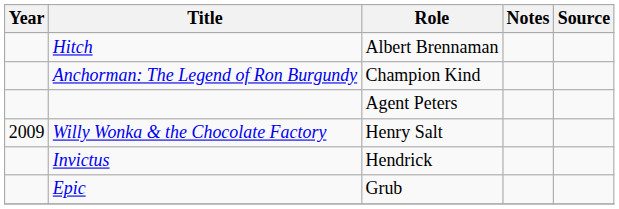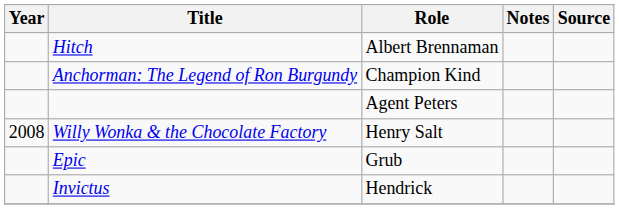Willy Wonka & the Chocolate Factory | Year: 2009 -> 2008
rows swapped: Invictus <-> Epic
